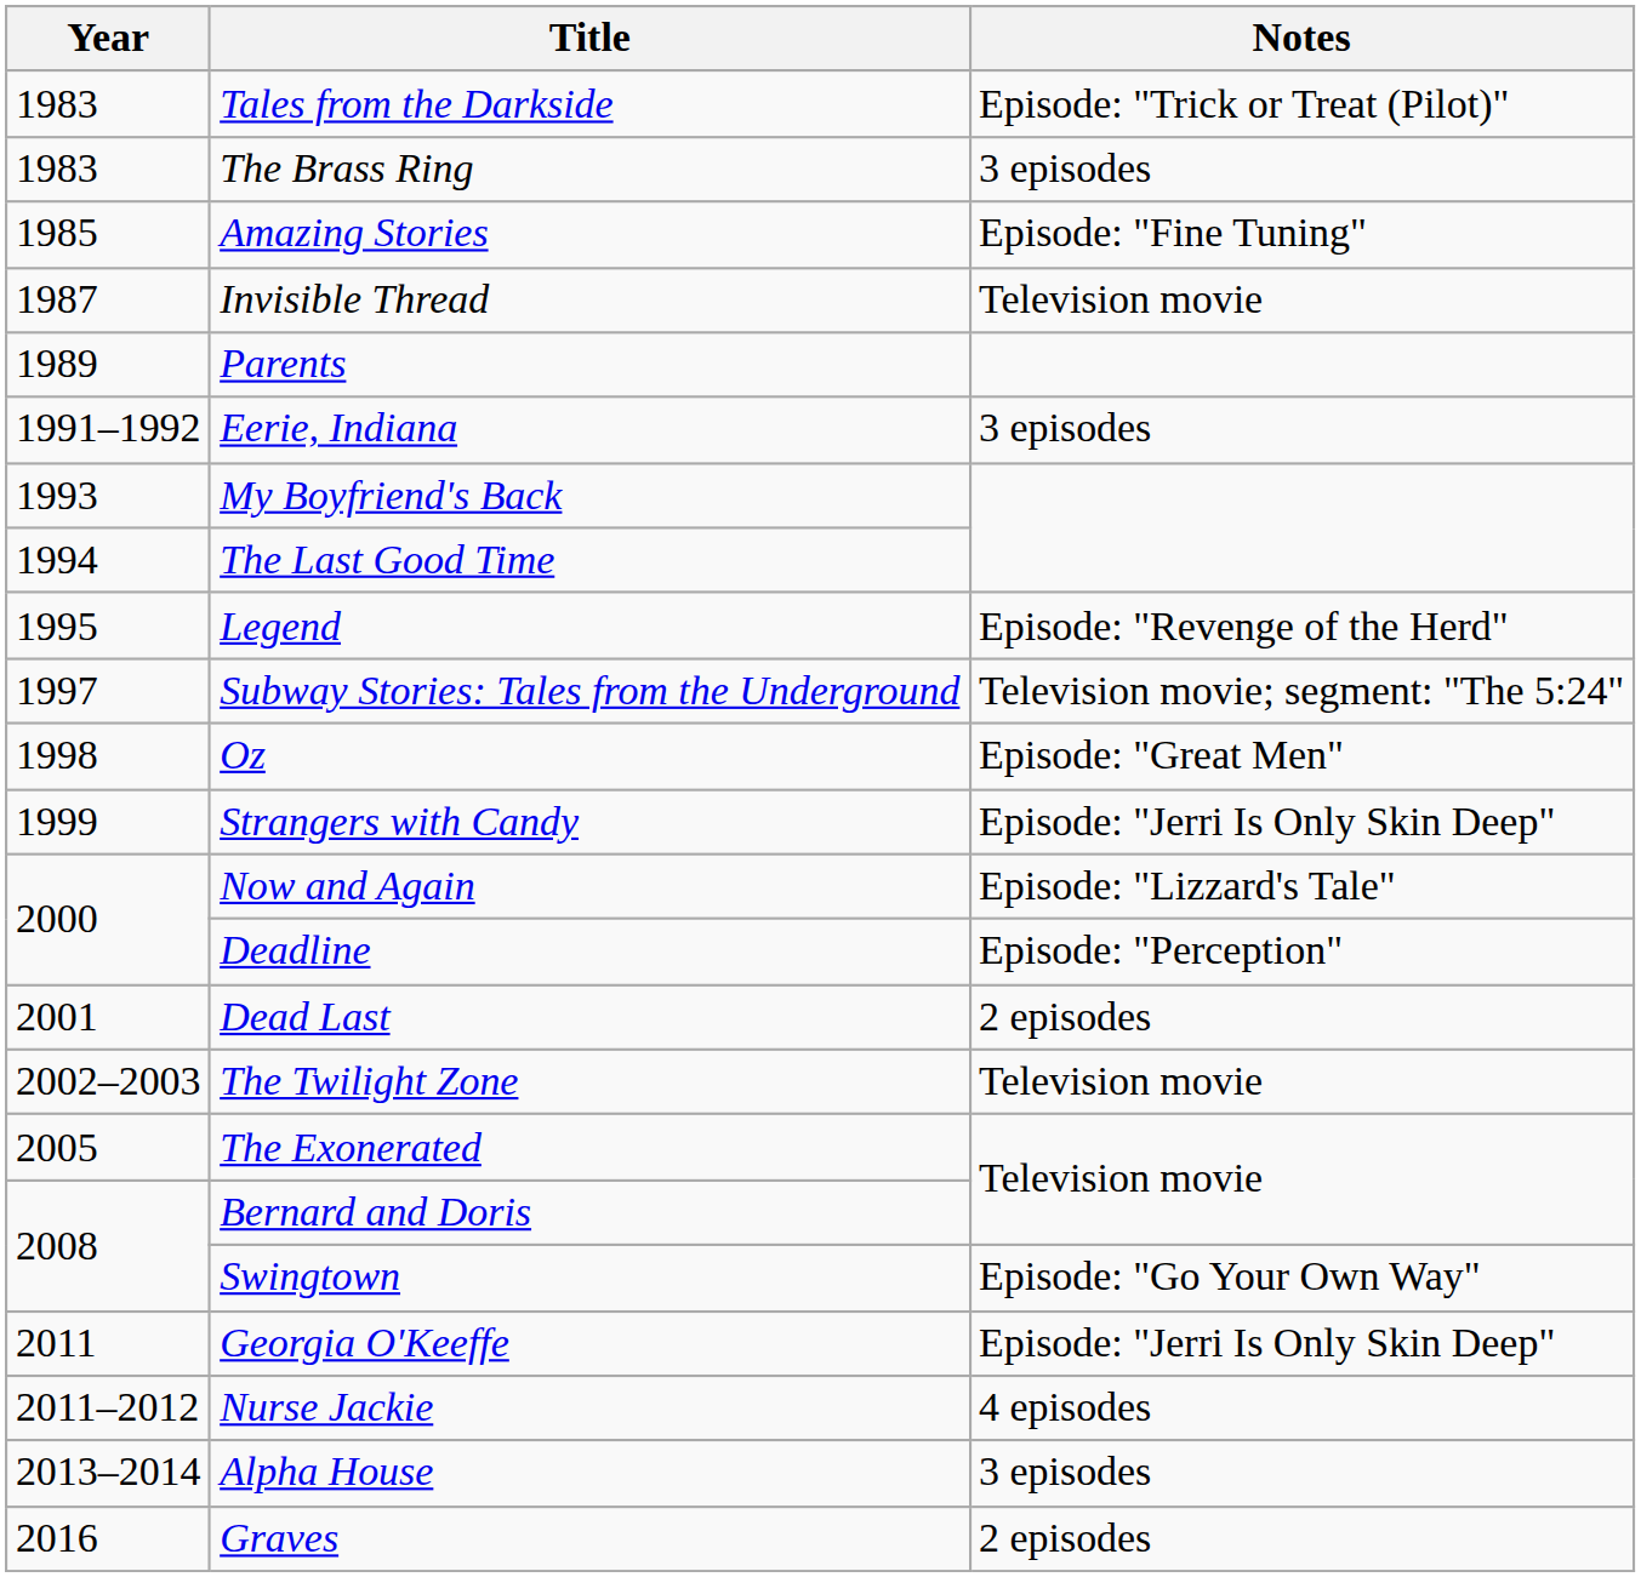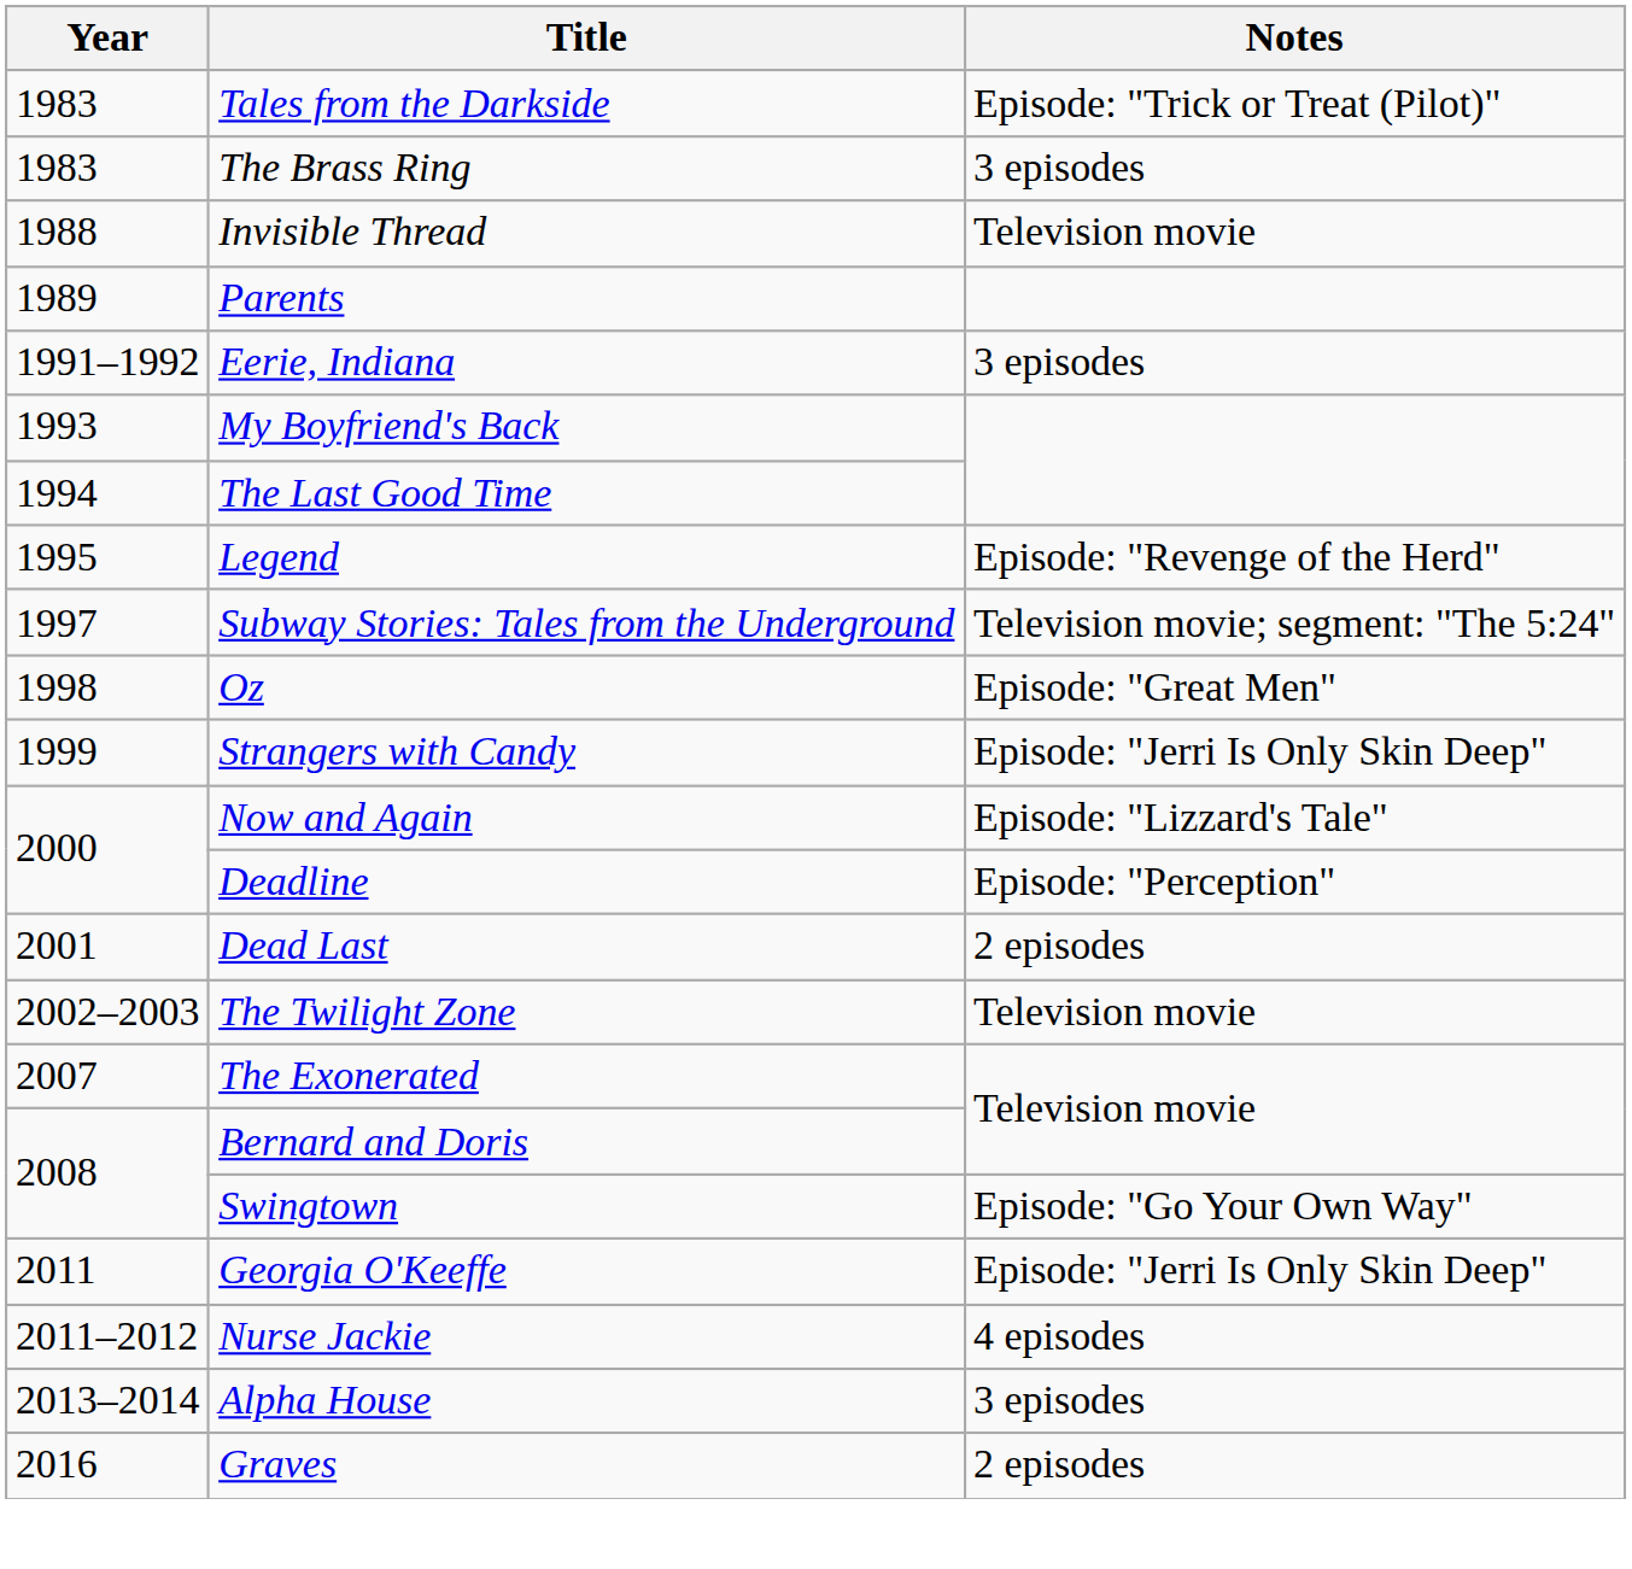- row: 1985 | Amazing Stories | Episode: "Fine Tuning"
Invisible Thread | Year: 1987 -> 1988
The Exonerated | Year: 2005 -> 2007
